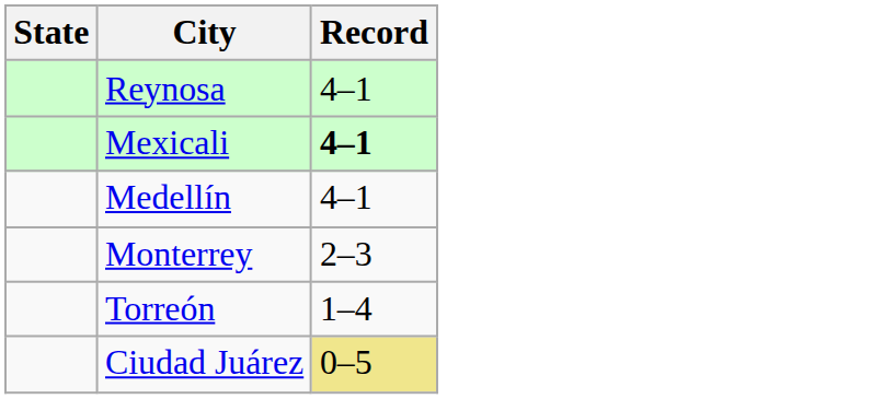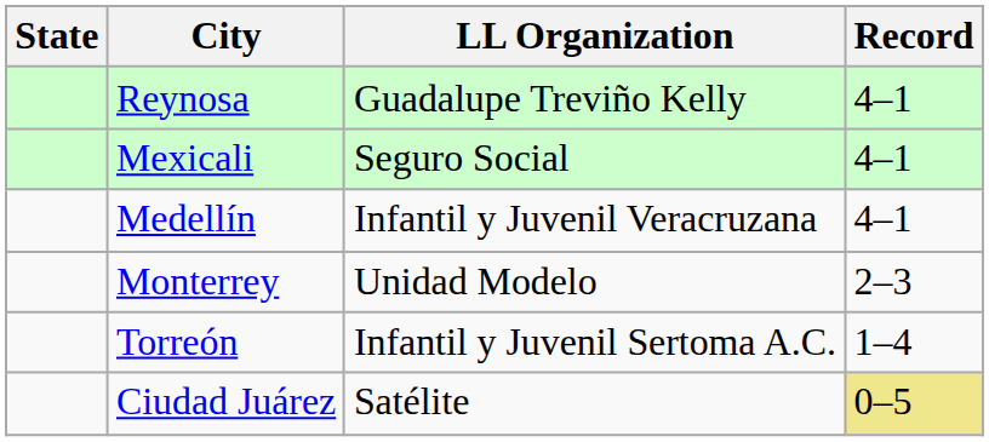+ column: LL Organization | Guadalupe Treviño Kelly | Seguro Social | Infantil y Juvenil Veracruzana | Unidad Modelo | Infantil y Juvenil Sertoma A.C. | Satélite
Mexicali | Record: bold -> normal
